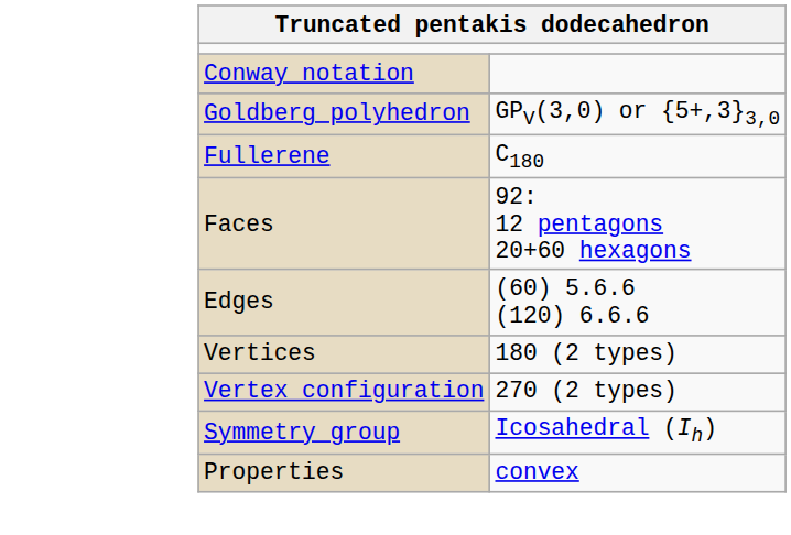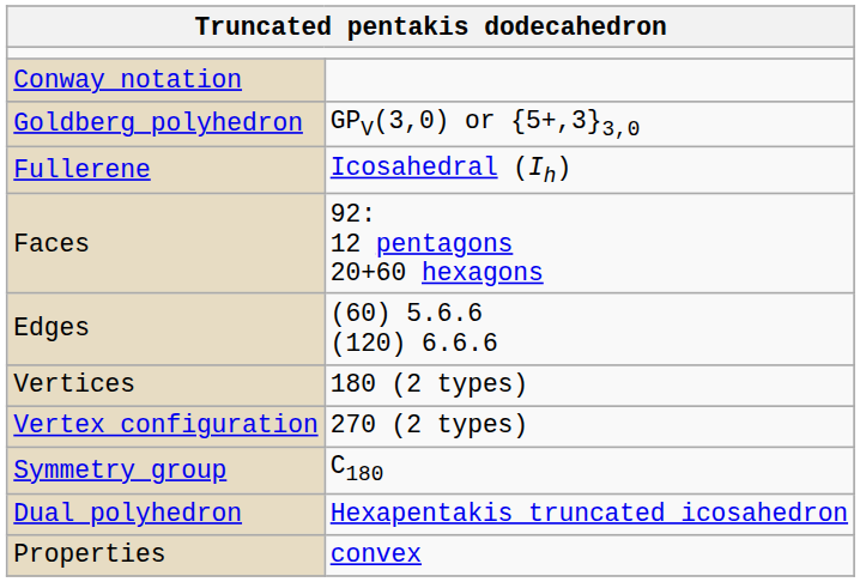Fullerene | column 2: C180 -> Icosahedral (Ih)
Symmetry group | column 2: Icosahedral (Ih) -> C180
+ row: Dual polyhedron | Hexapentakis truncated icosahedron
